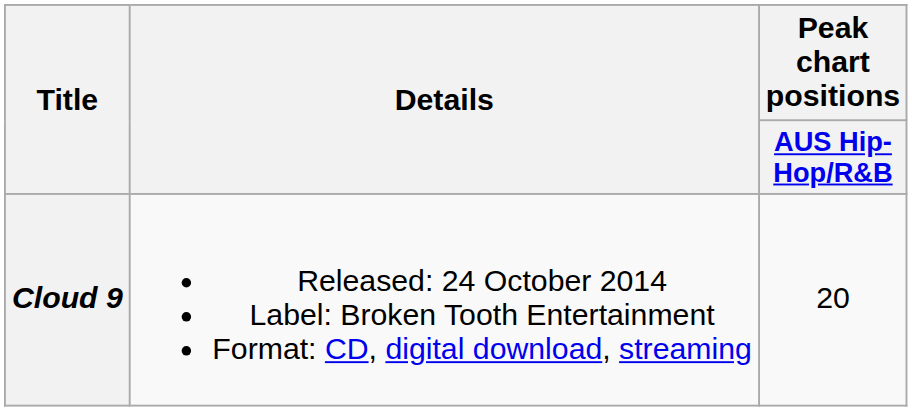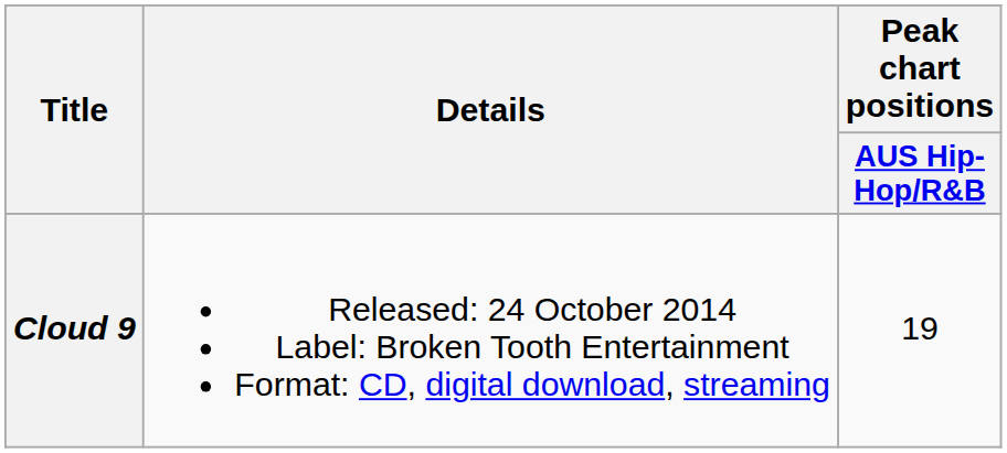Cloud 9 | Peak chart positions / AUS Hip-Hop/R&B: 20 -> 19
